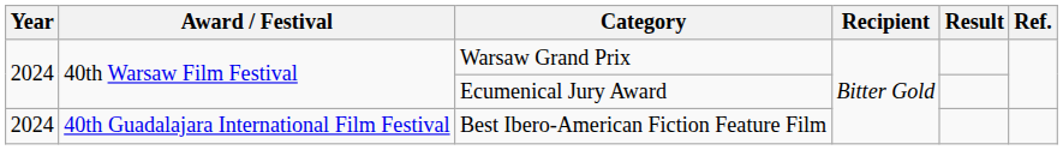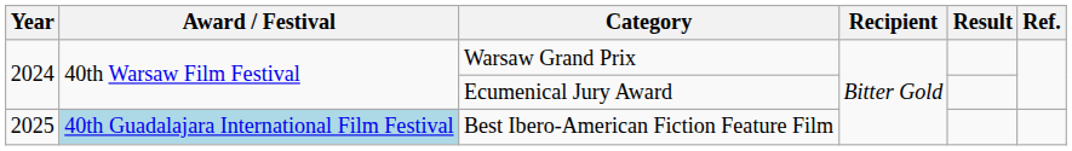Best Ibero-American Fiction Feature Film | Year: 2024 -> 2025
Best Ibero-American Fiction Feature Film | Award / Festival: no background -> lightblue background
